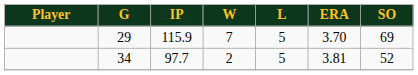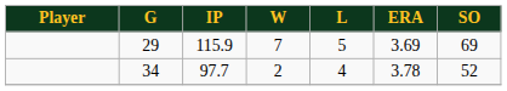29 | ERA: 3.70 -> 3.69
34 | L: 5 -> 4
34 | ERA: 3.81 -> 3.78
